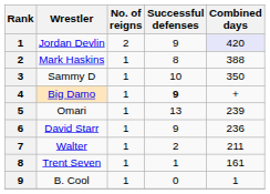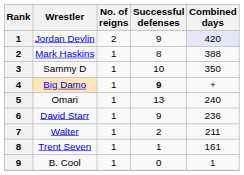Omari | Combined days: 239 -> 240
